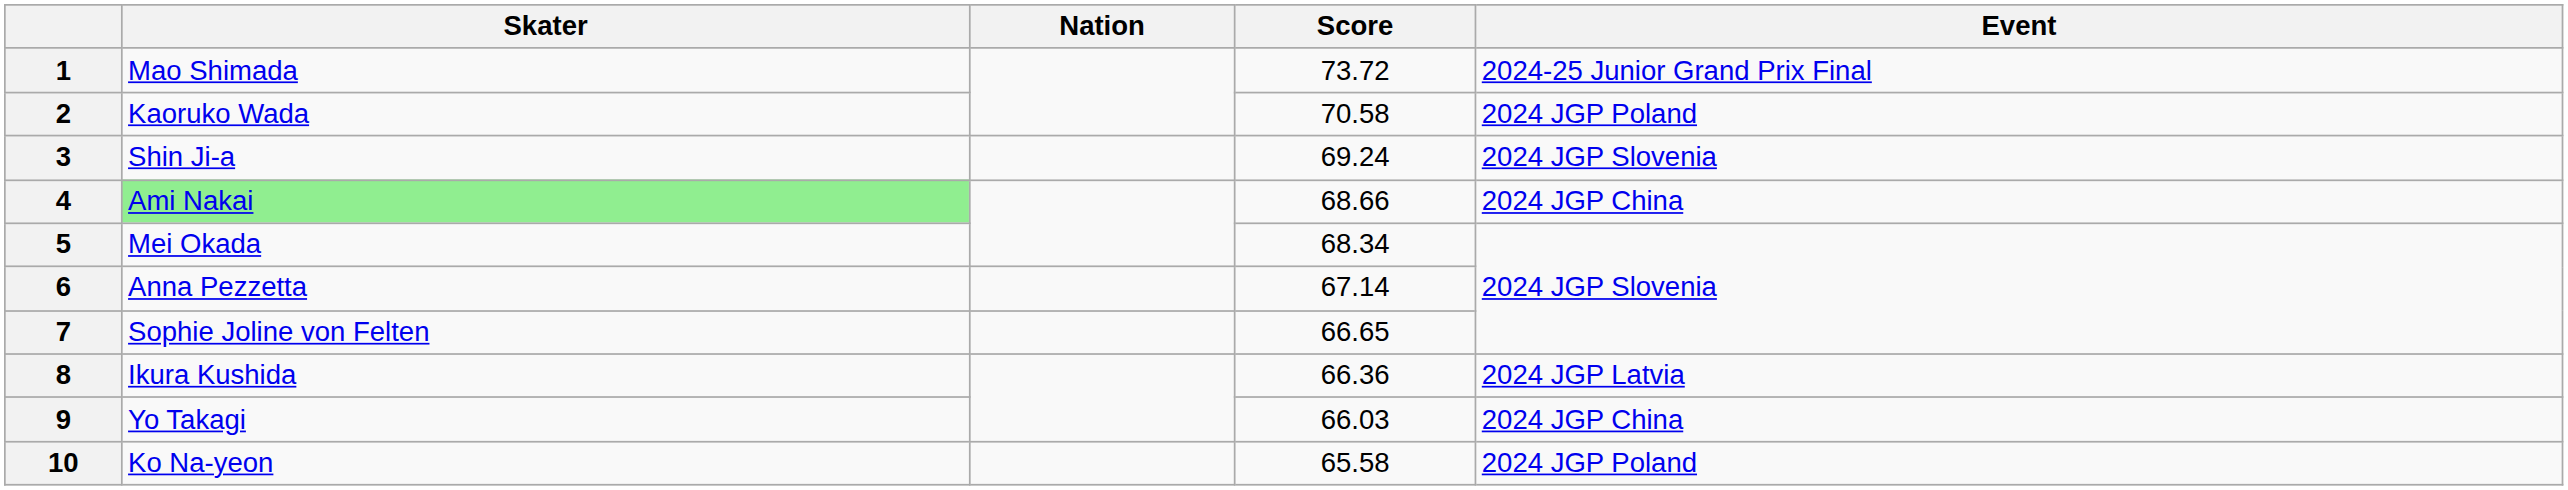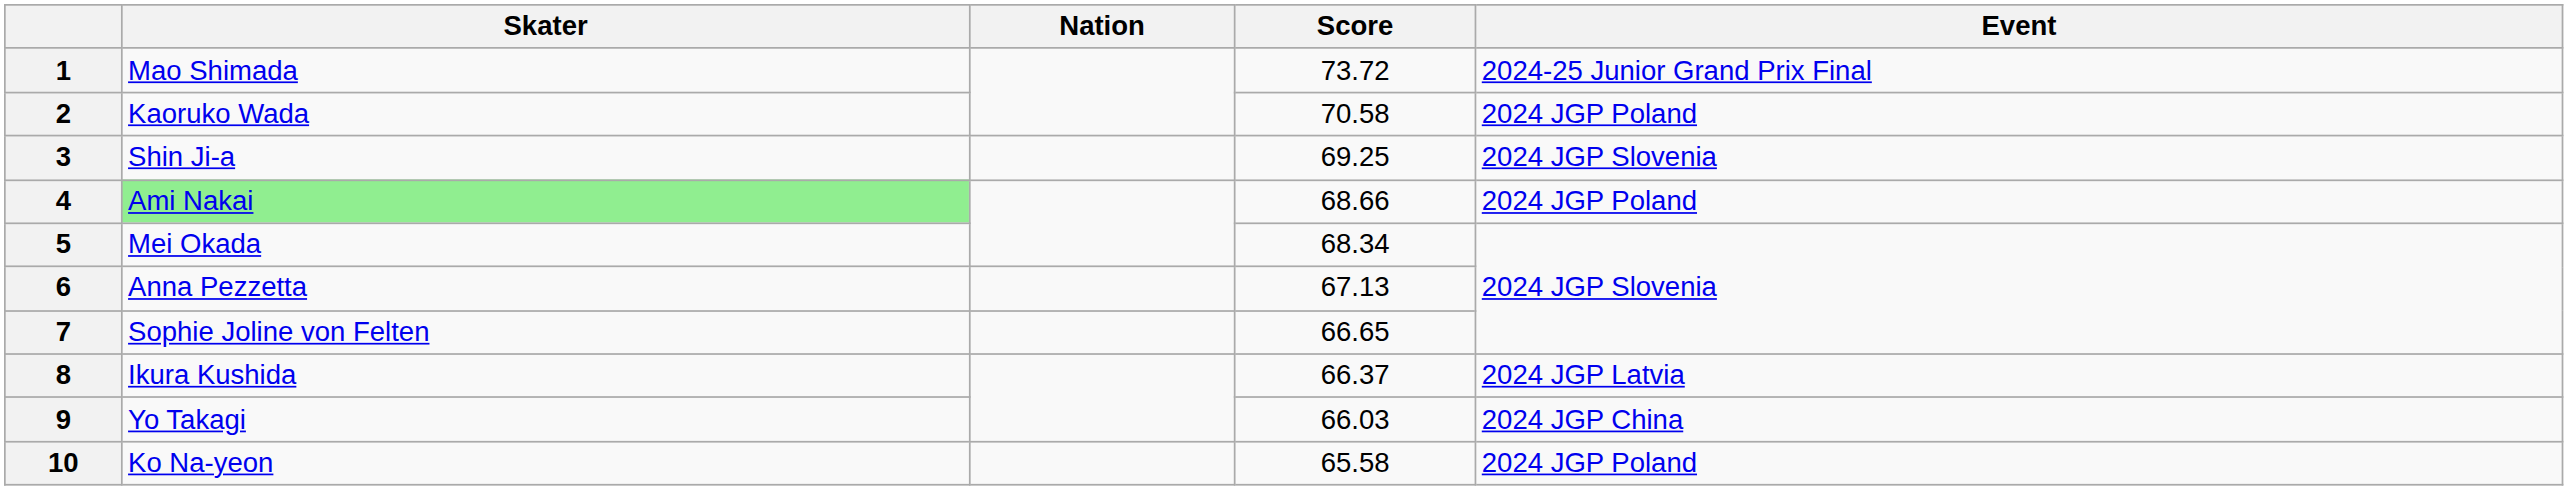3 | Score: 69.24 -> 69.25
4 | Event: 2024 JGP China -> 2024 JGP Poland
6 | Score: 67.14 -> 67.13
8 | Score: 66.36 -> 66.37
